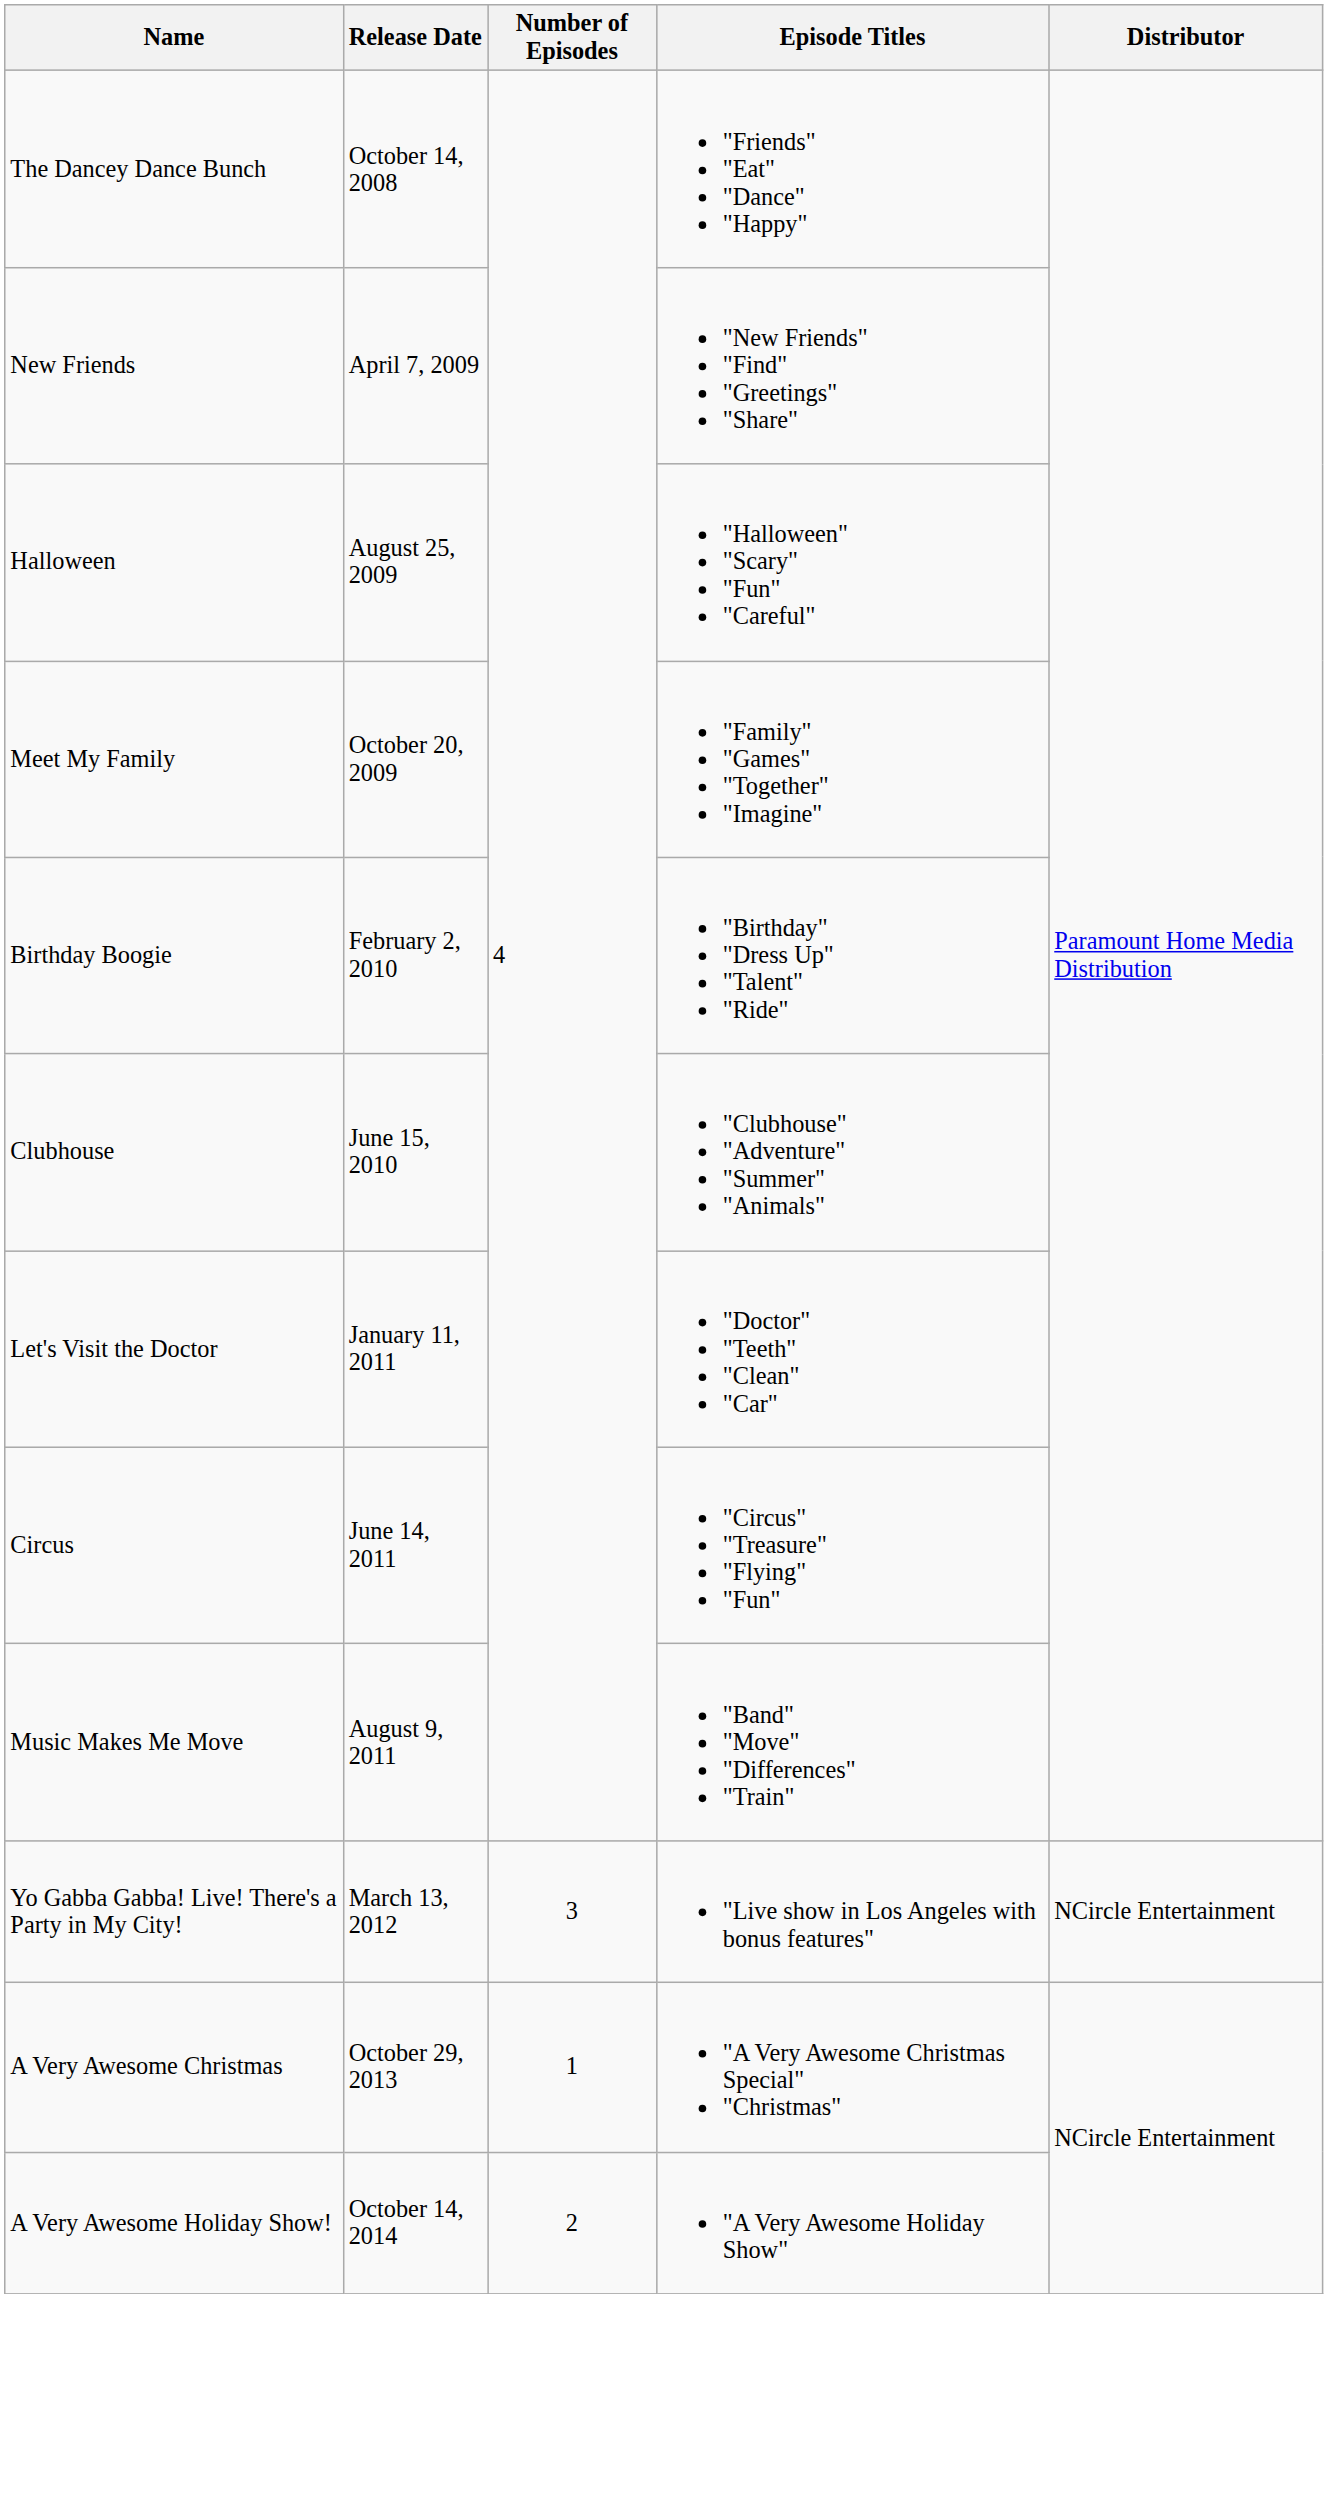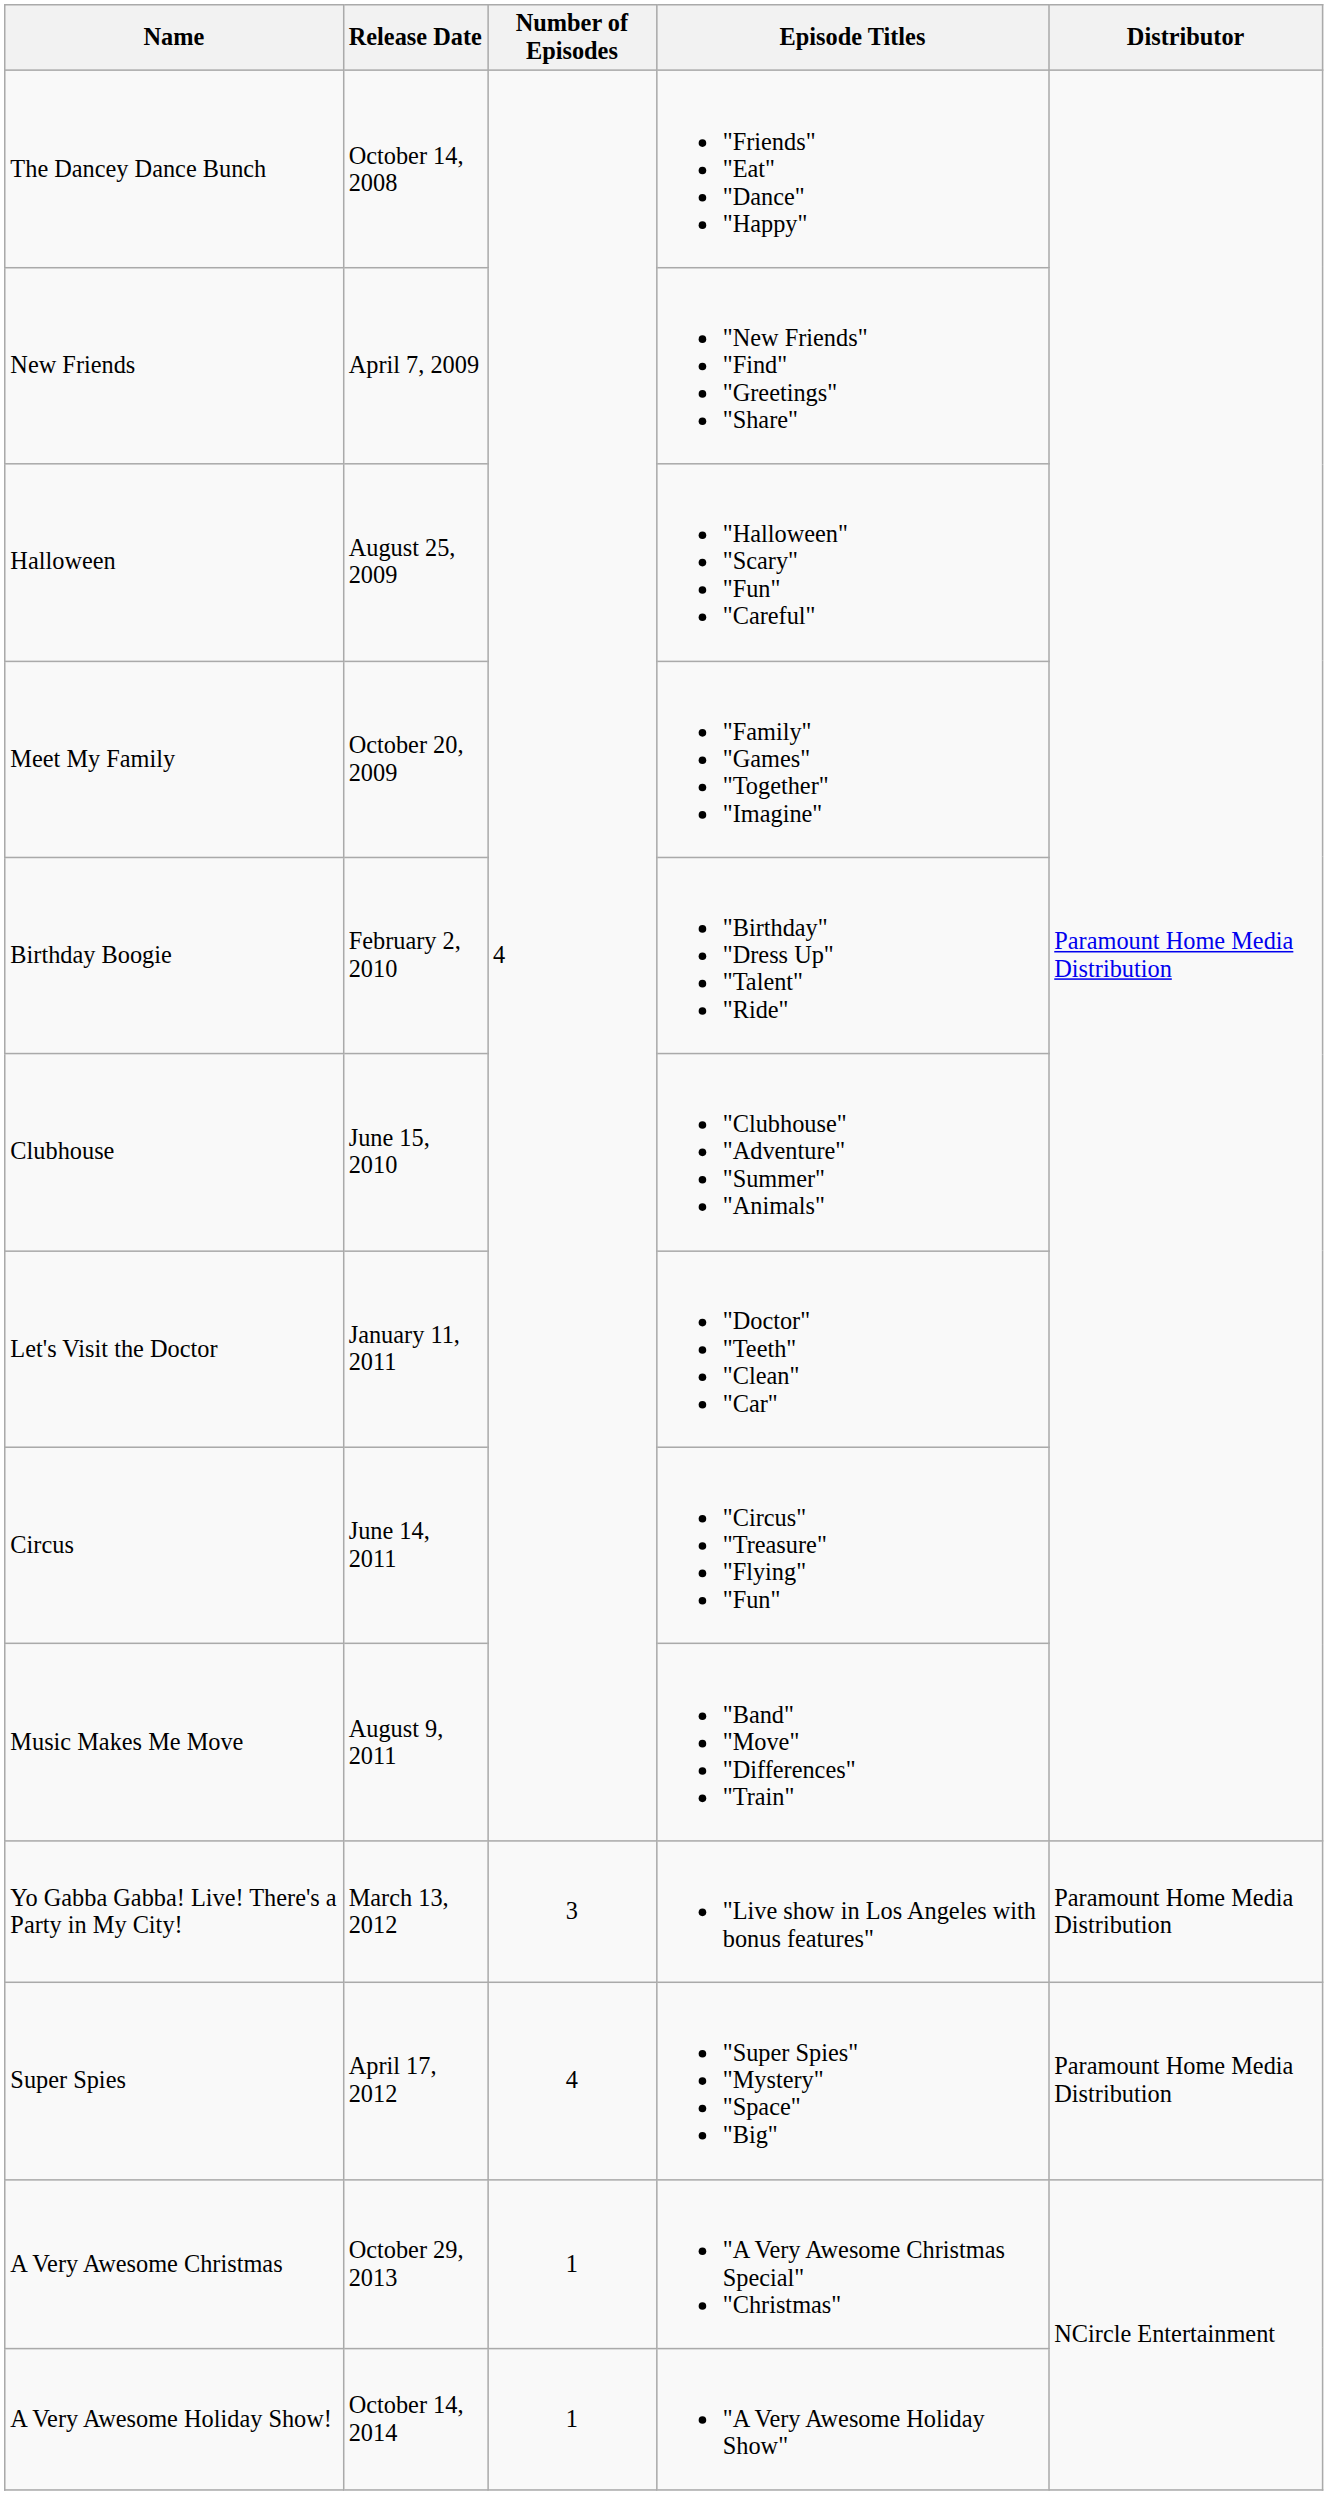Yo Gabba Gabba! Live! There's a Party in My City! | Distributor: NCircle Entertainment -> Paramount Home Media Distribution
+ row: Super Spies | April 17, 2012 | 4 | "Super Spies" "Mystery" "Space" "Big" | Paramount Home Media Distribution
A Very Awesome Holiday Show! | Number of Episodes: 2 -> 1
